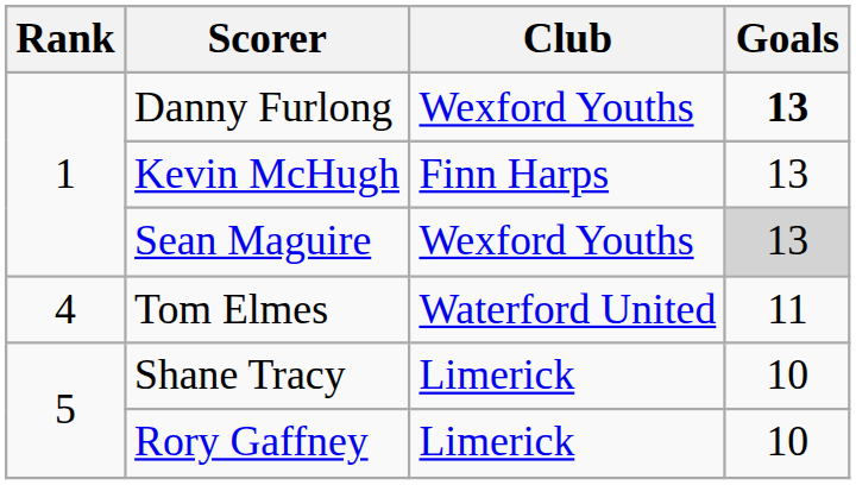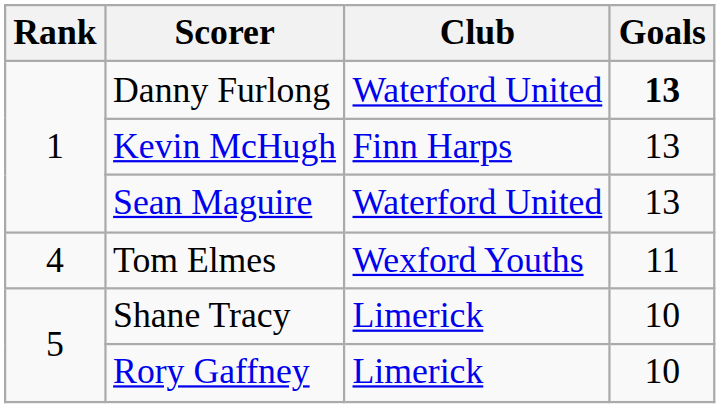Danny Furlong | Club: Wexford Youths -> Waterford United
Sean Maguire | Club: Wexford Youths -> Waterford United
Sean Maguire | Goals: lightgrey background -> no background
Tom Elmes | Club: Waterford United -> Wexford Youths
